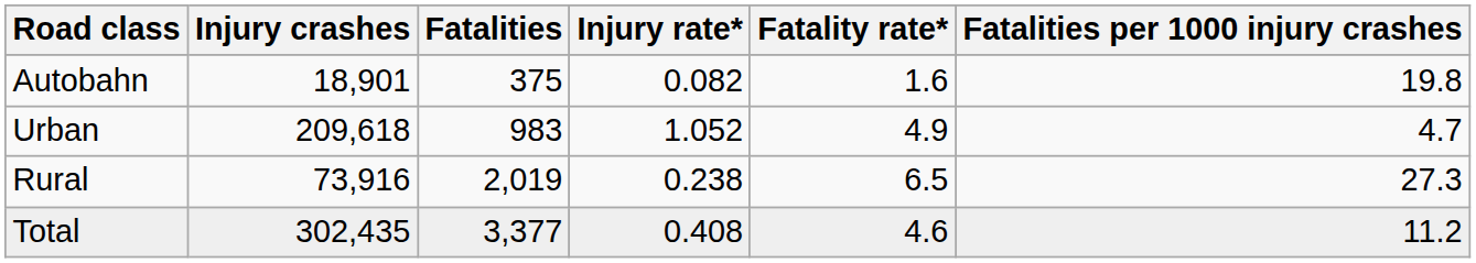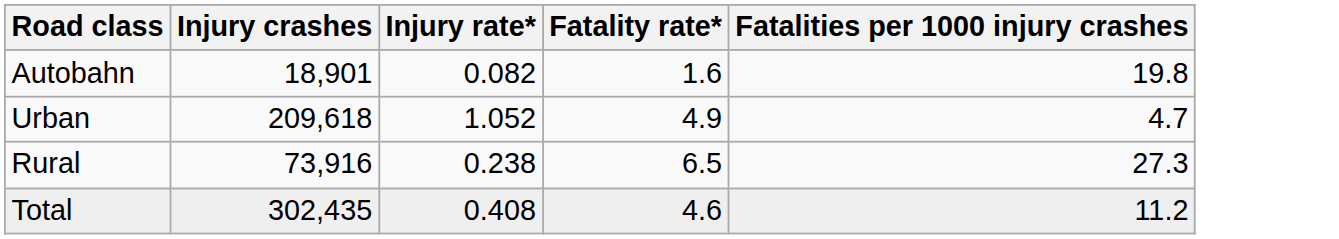- column: Fatalities | 375 | 983 | 2,019 | 3,377
